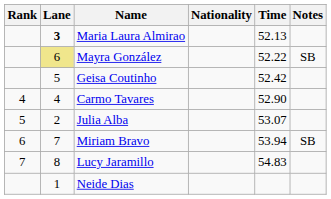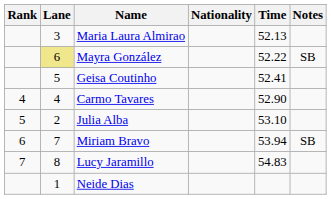Maria Laura Almirao | Lane: bold -> normal
Geisa Coutinho | Time: 52.42 -> 52.41
Julia Alba | Time: 53.07 -> 53.10
